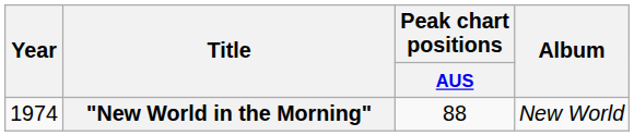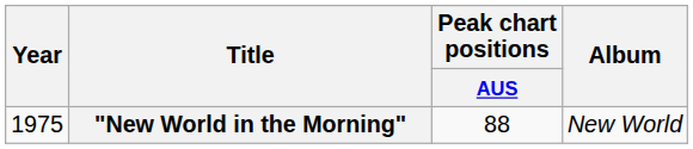"New World in the Morning" | Year: 1974 -> 1975
